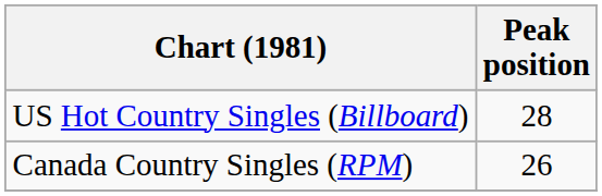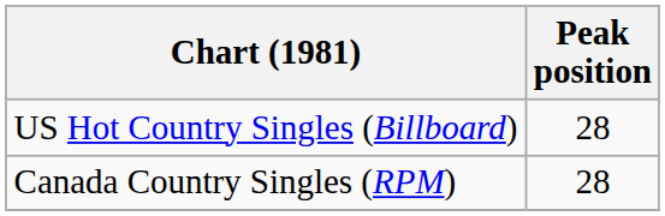Canada Country Singles (RPM) | Peak position: 26 -> 28
